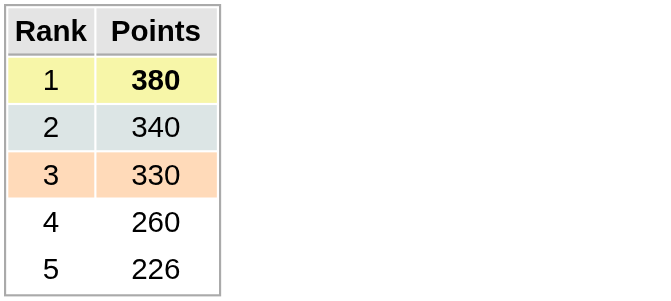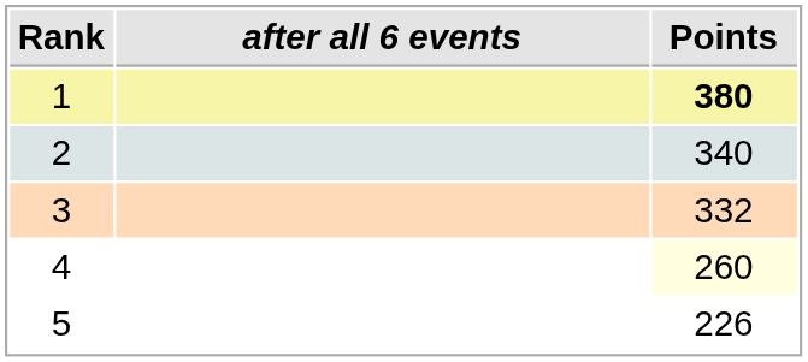+ column: after all 6 events
3 | Points: 330 -> 332
4 | Points: no background -> lightyellow background
